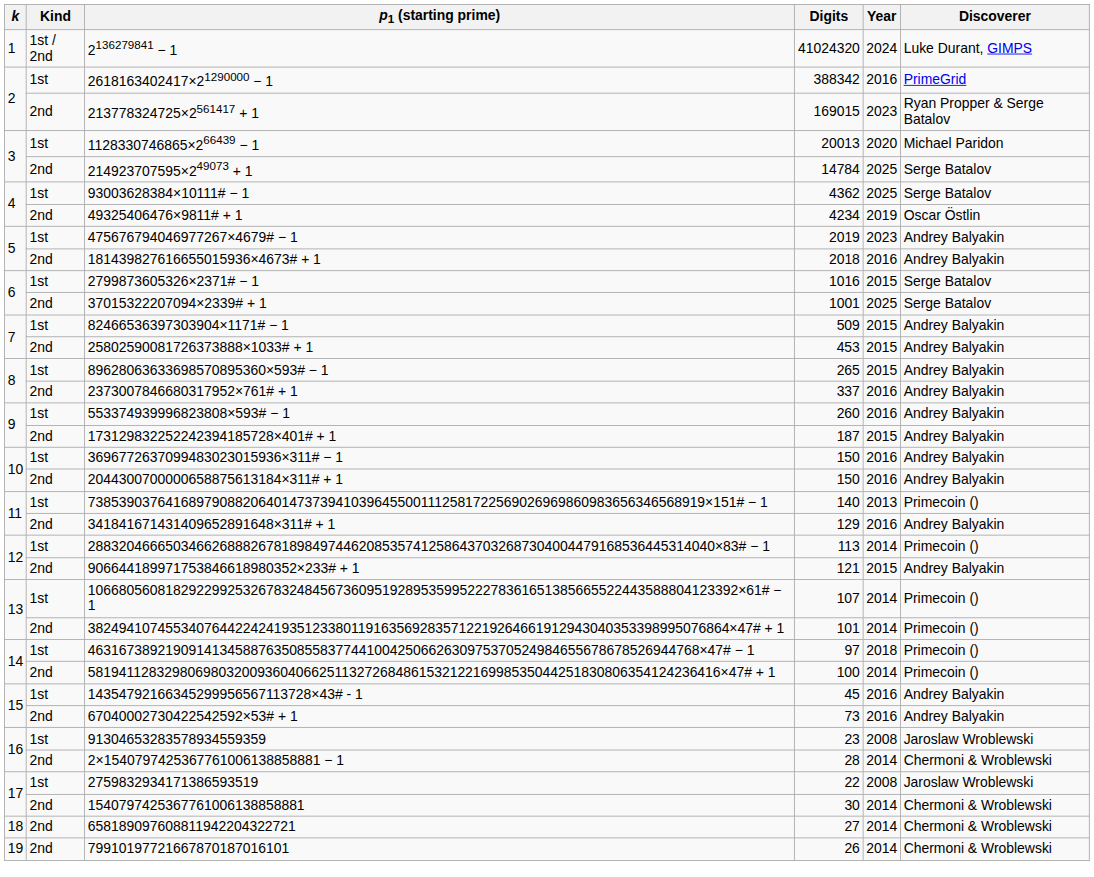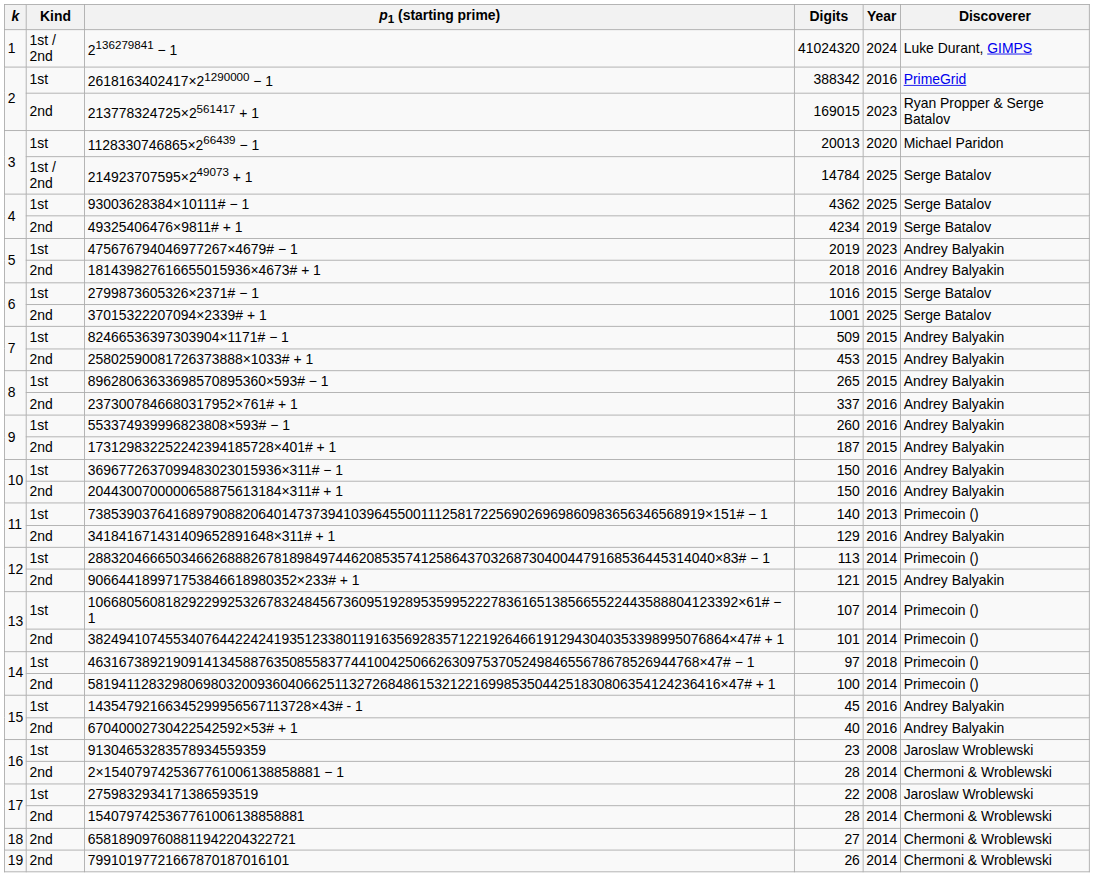214923707595×249073 + 1 | Kind: 2nd -> 1st / 2nd
49325406476×9811# + 1 | Discoverer: Oscar Östlin -> Serge Batalov
67040002730422542592×53# + 1 | Digits: 73 -> 40
1540797425367761006138858881 | Digits: 30 -> 28
